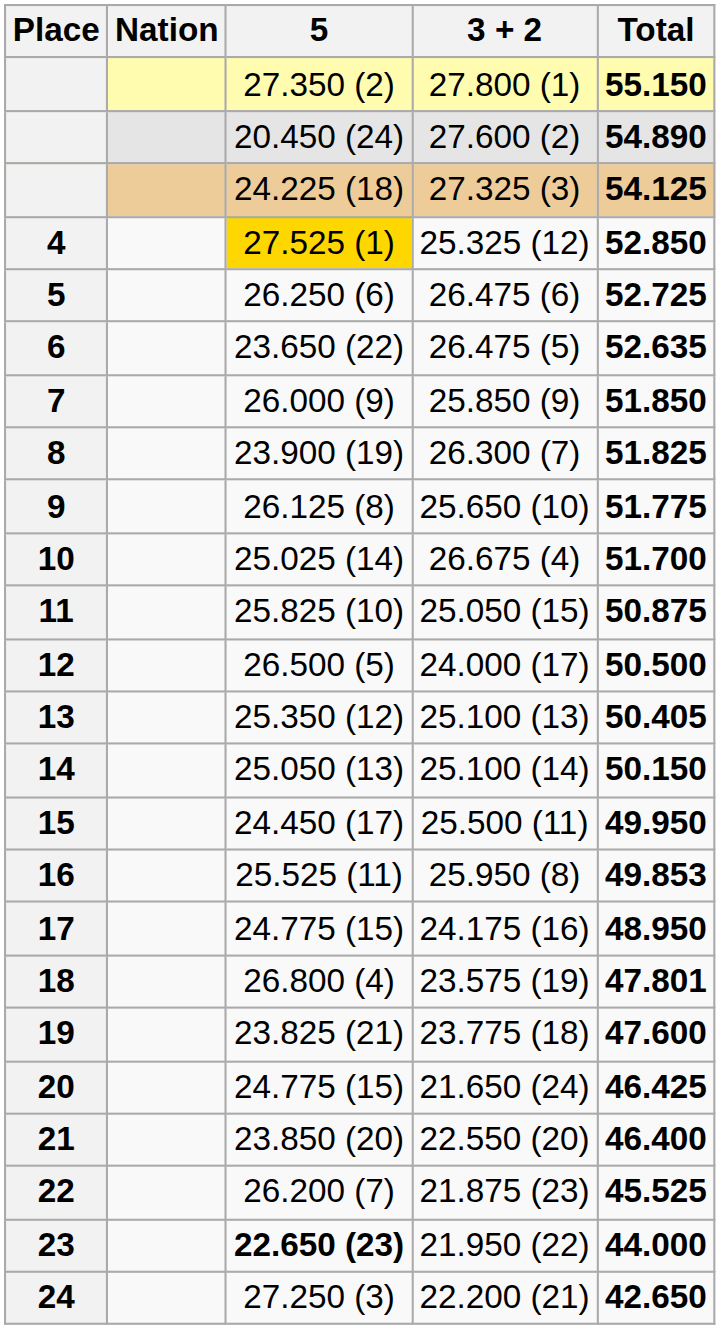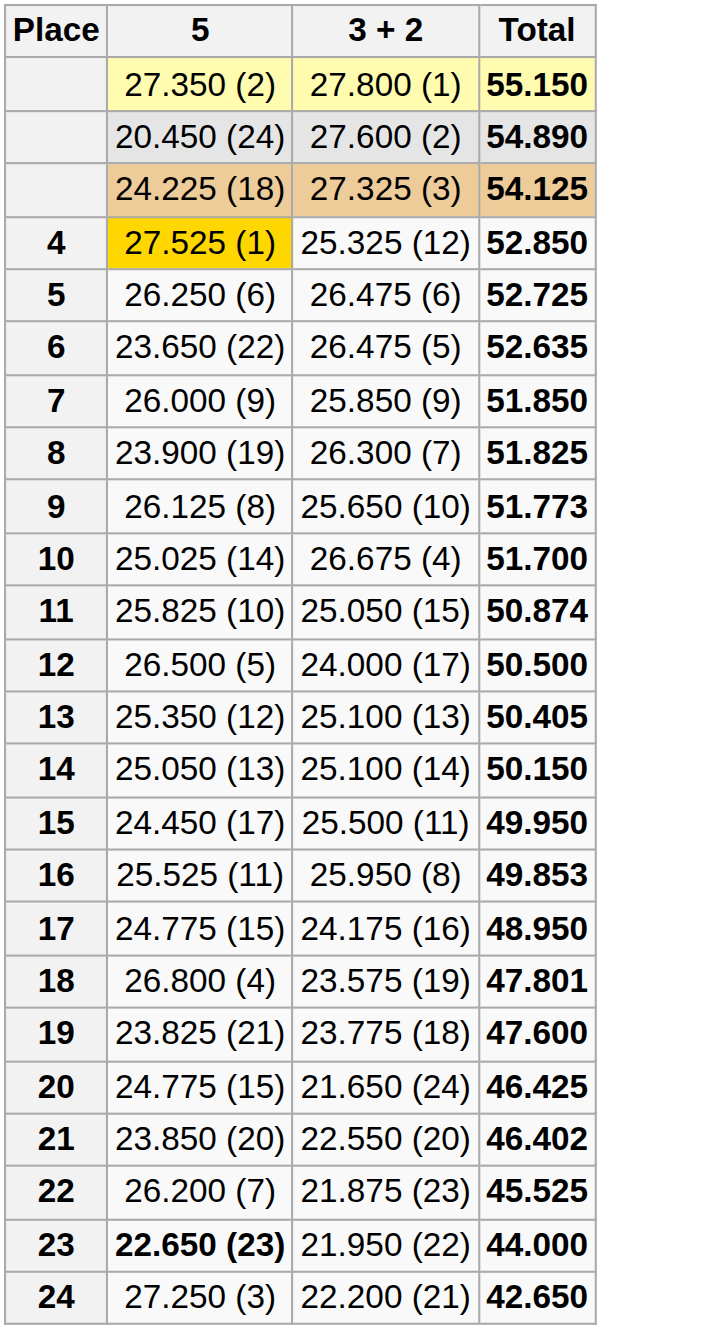- column: Nation
25.650 (10) | Total: 51.775 -> 51.773
25.050 (15) | Total: 50.875 -> 50.874
22.550 (20) | Total: 46.400 -> 46.402
